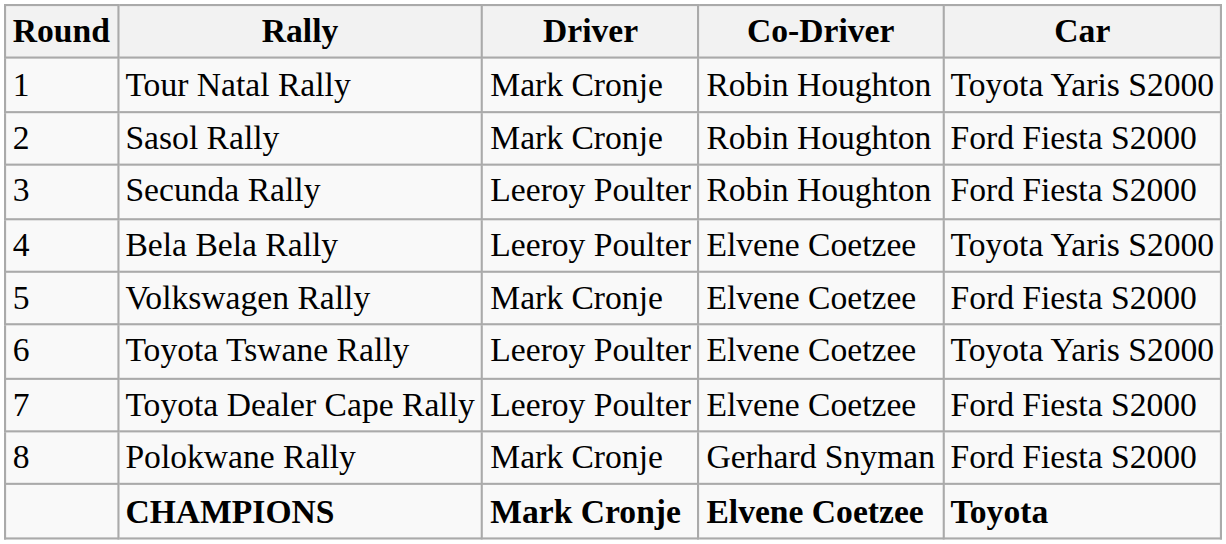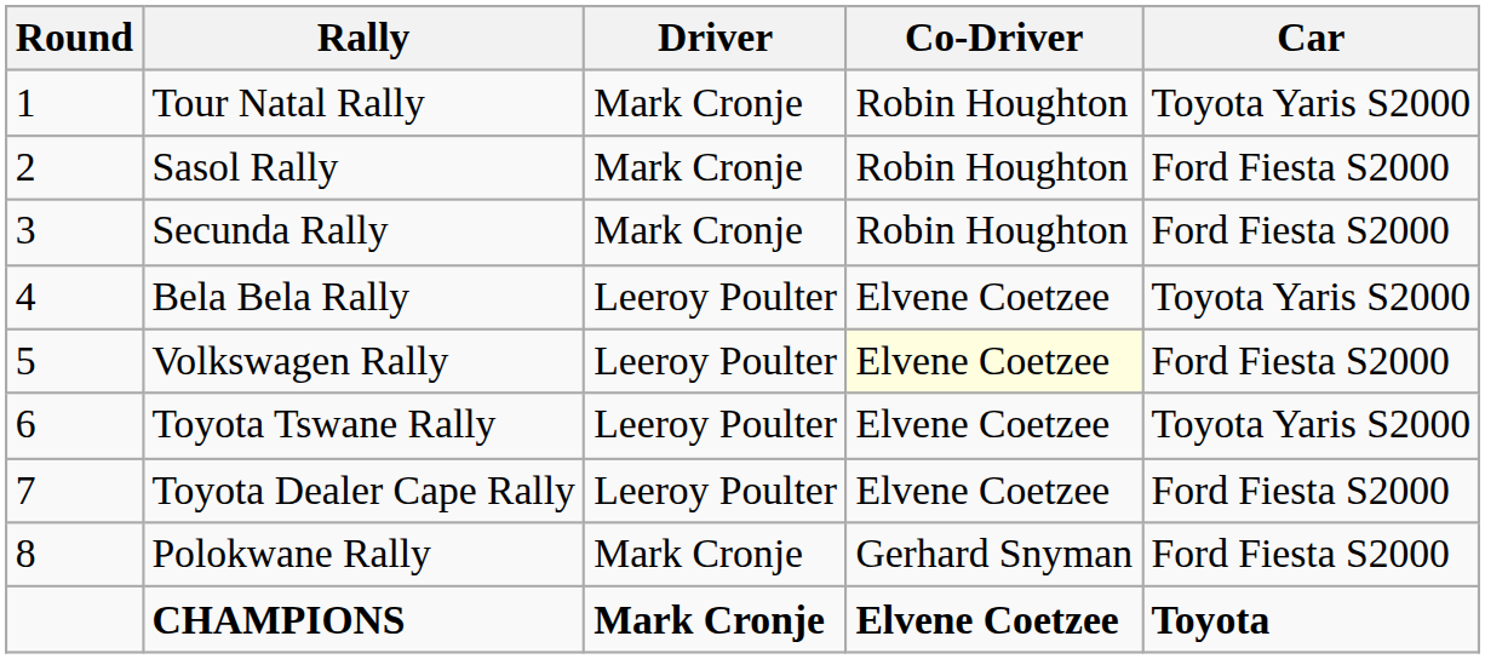Secunda Rally | Driver: Leeroy Poulter -> Mark Cronje
Volkswagen Rally | Driver: Mark Cronje -> Leeroy Poulter
Volkswagen Rally | Co-Driver: no background -> lightyellow background
